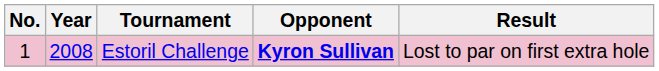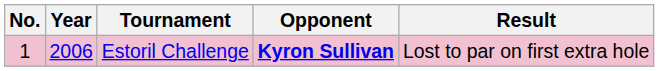Estoril Challenge | Year: 2008 -> 2006
